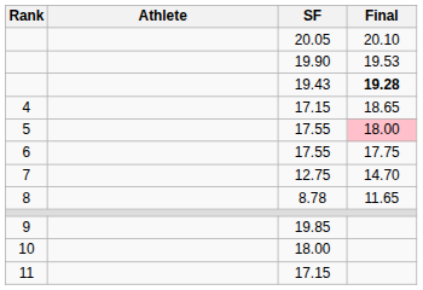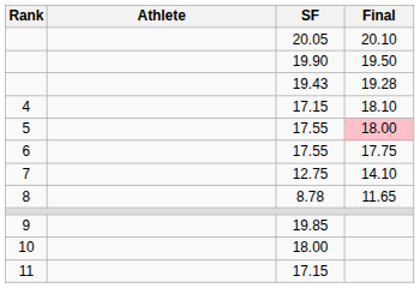19.90 | Final: 19.53 -> 19.50
19.43 | Final: bold -> normal
4 / 17.15 | Final: 18.65 -> 18.10
12.75 | Final: 14.70 -> 14.10
